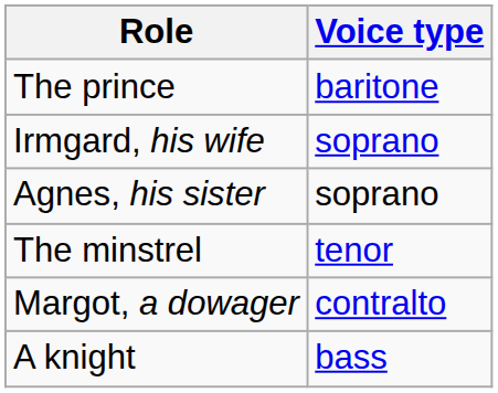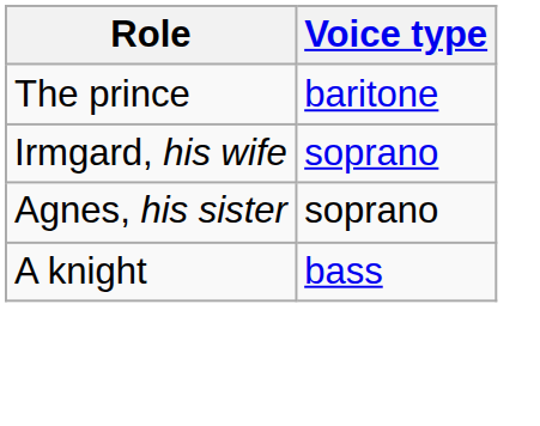- row: The minstrel | tenor
- row: Margot, a dowager | contralto
